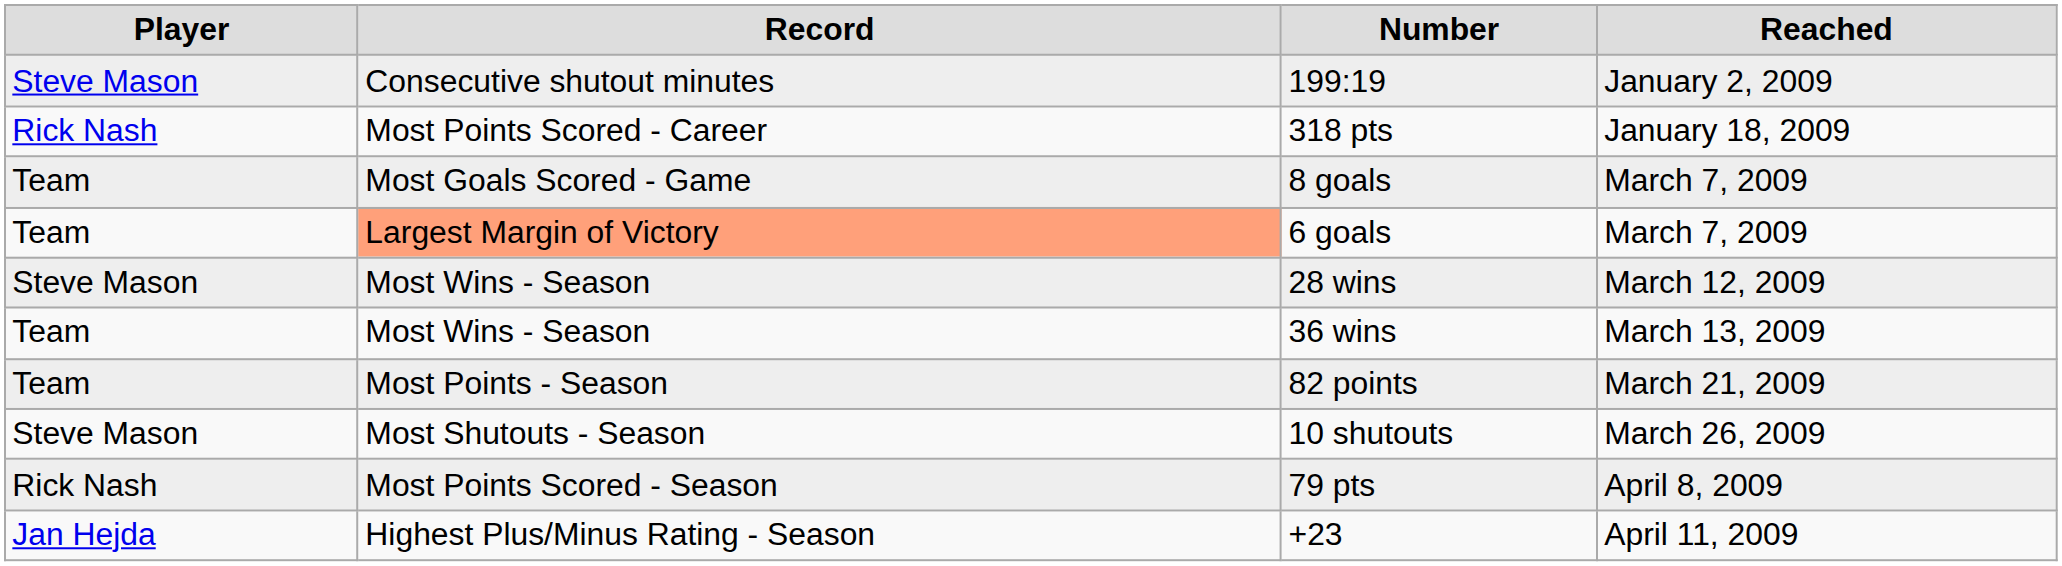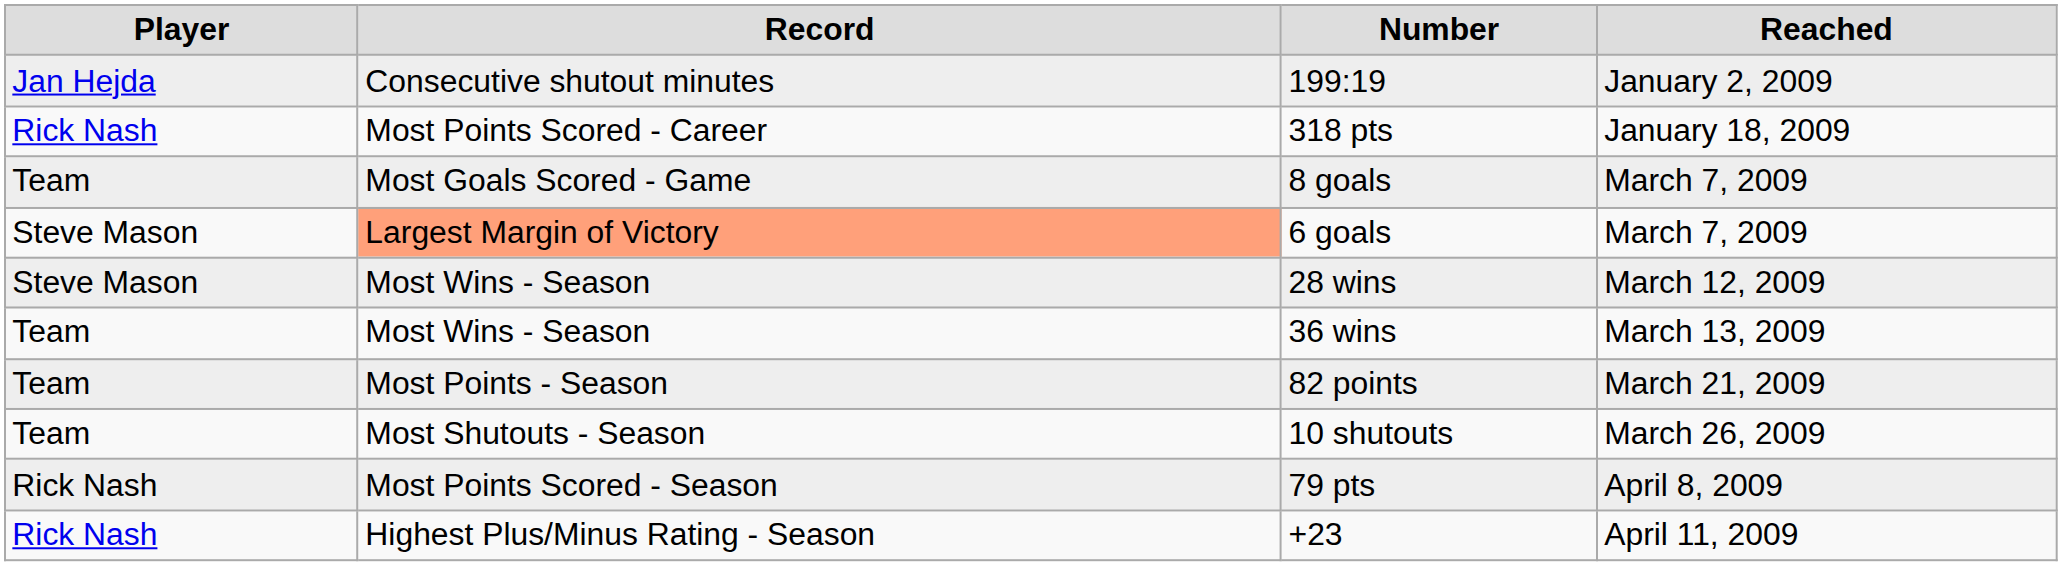199:19 | Player: Steve Mason -> Jan Hejda
6 goals | Player: Team -> Steve Mason
10 shutouts | Player: Steve Mason -> Team
+23 | Player: Jan Hejda -> Rick Nash
